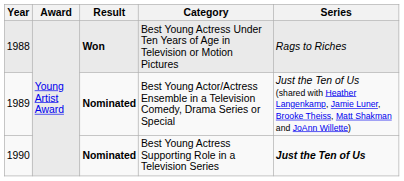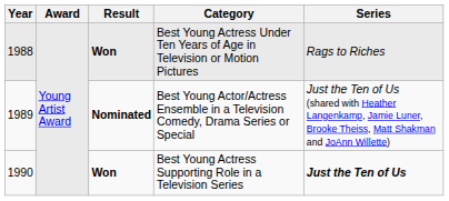Best Young Actress Supporting Role in a Television Series | Result: Nominated -> Won
